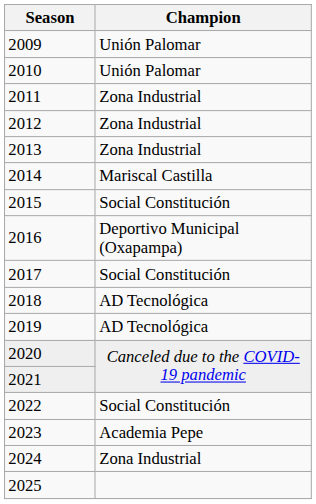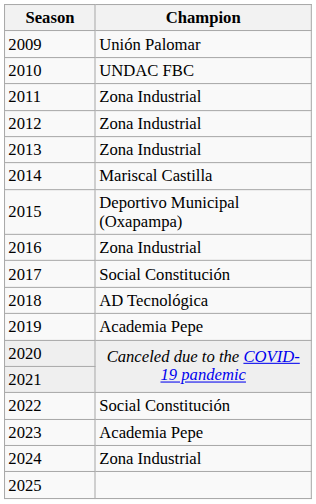2010 | Champion: Unión Palomar -> UNDAC FBC
2015 | Champion: Social Constitución -> Deportivo Municipal (Oxapampa)
2016 | Champion: Deportivo Municipal (Oxapampa) -> Zona Industrial
2019 | Champion: AD Tecnológica -> Academia Pepe
